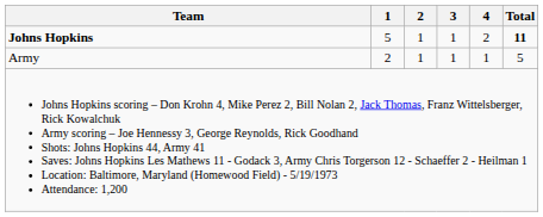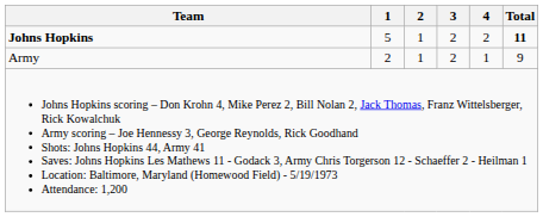Johns Hopkins | 3: 1 -> 2
Army | 3: 1 -> 2
Army | Total: 5 -> 9
